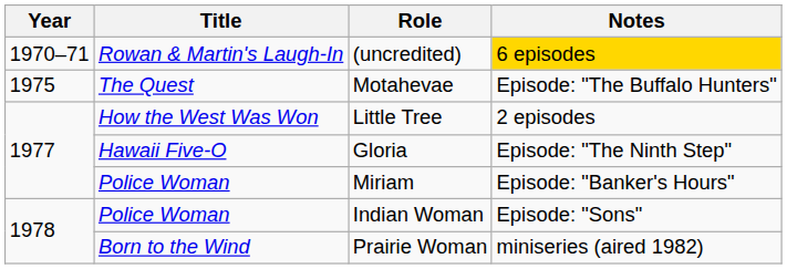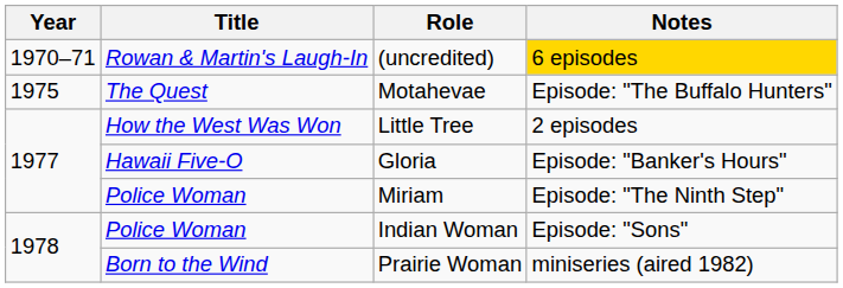Gloria | Notes: Episode: "The Ninth Step" -> Episode: "Banker's Hours"
Miriam | Notes: Episode: "Banker's Hours" -> Episode: "The Ninth Step"
